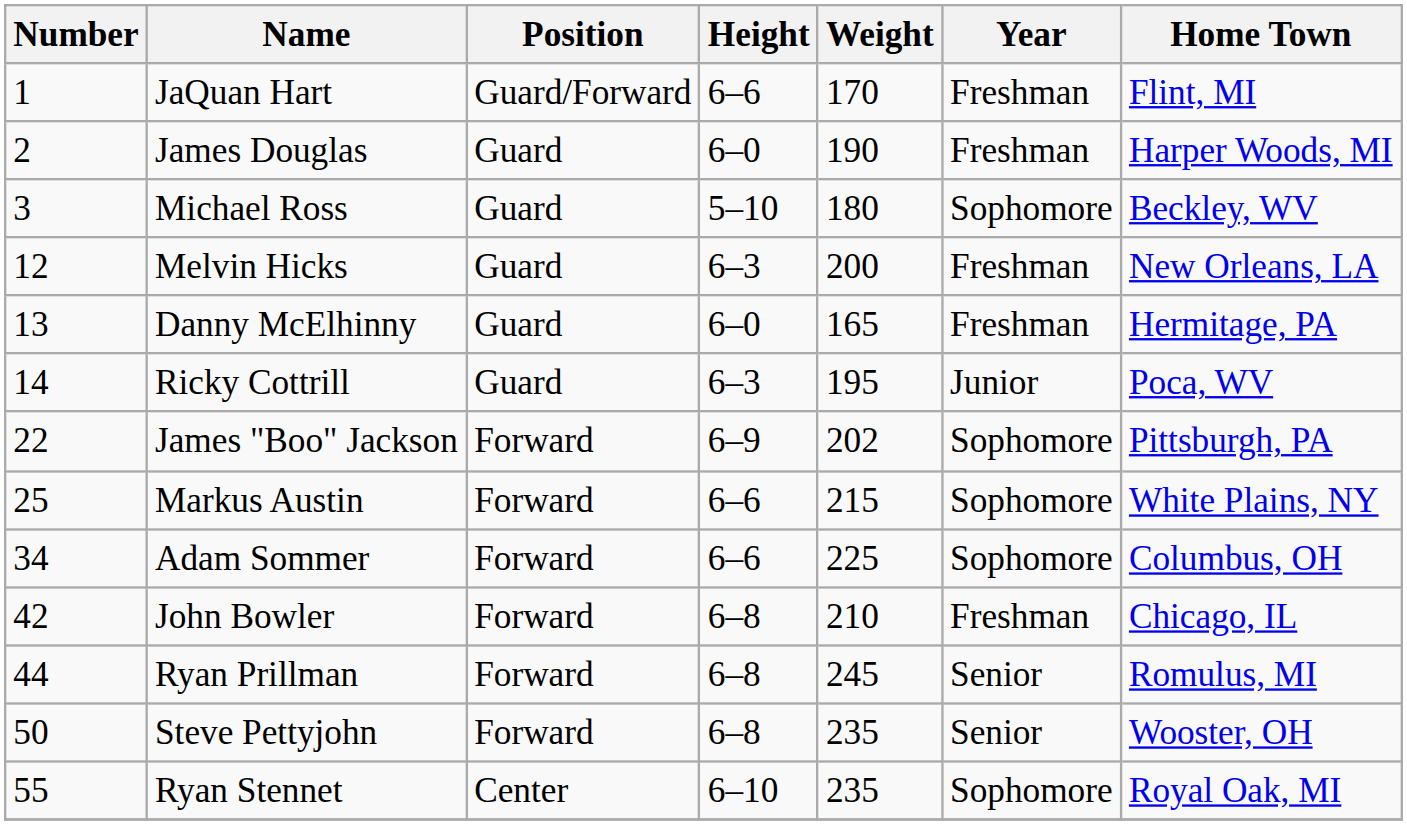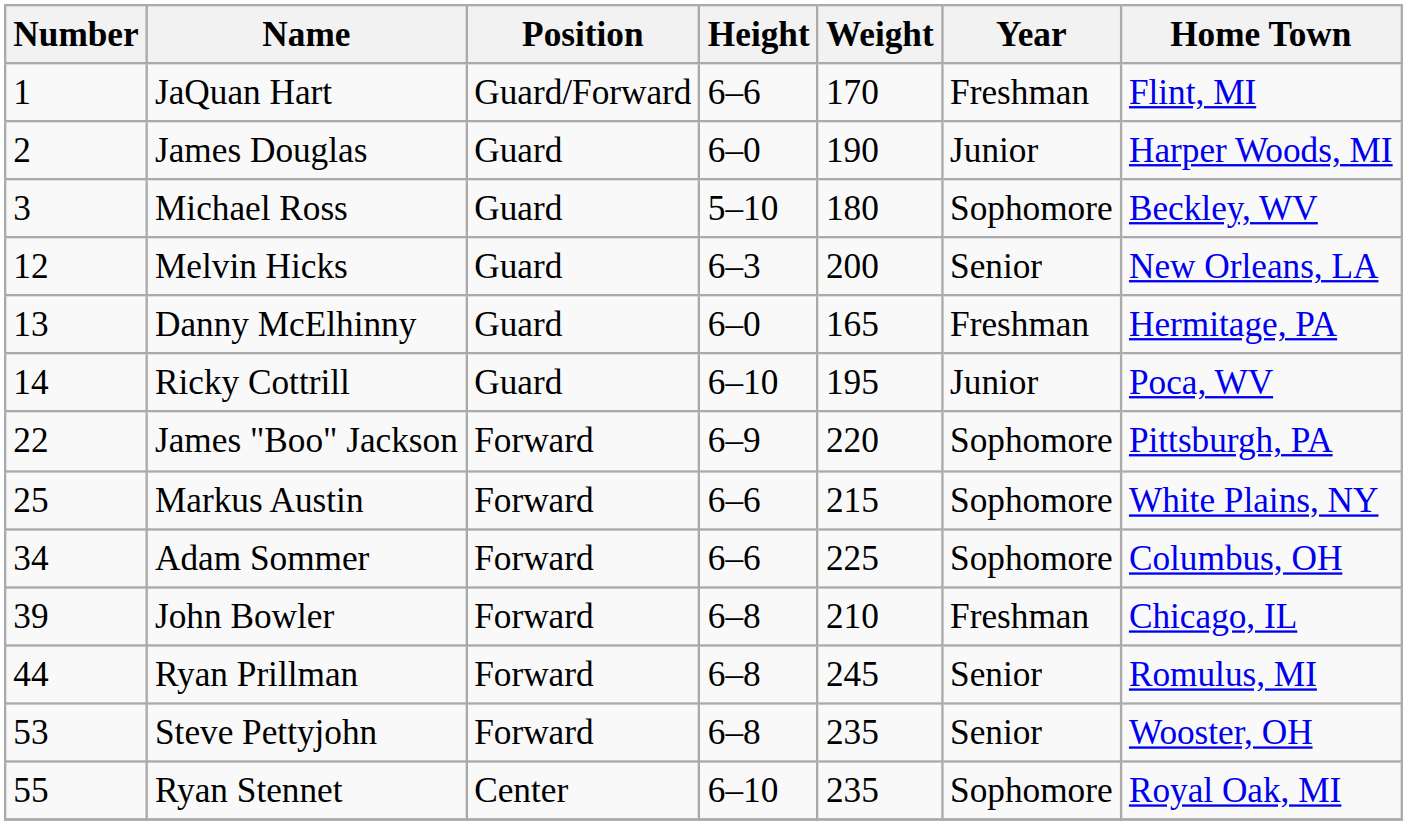James Douglas | Year: Freshman -> Junior
Melvin Hicks | Year: Freshman -> Senior
Ricky Cottrill | Height: 6–3 -> 6–10
James "Boo" Jackson | Weight: 202 -> 220
John Bowler | Number: 42 -> 39
Steve Pettyjohn | Number: 50 -> 53
